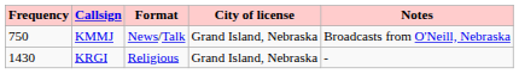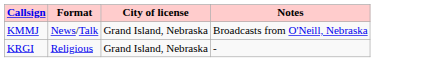- column: Frequency | 750 | 1430
